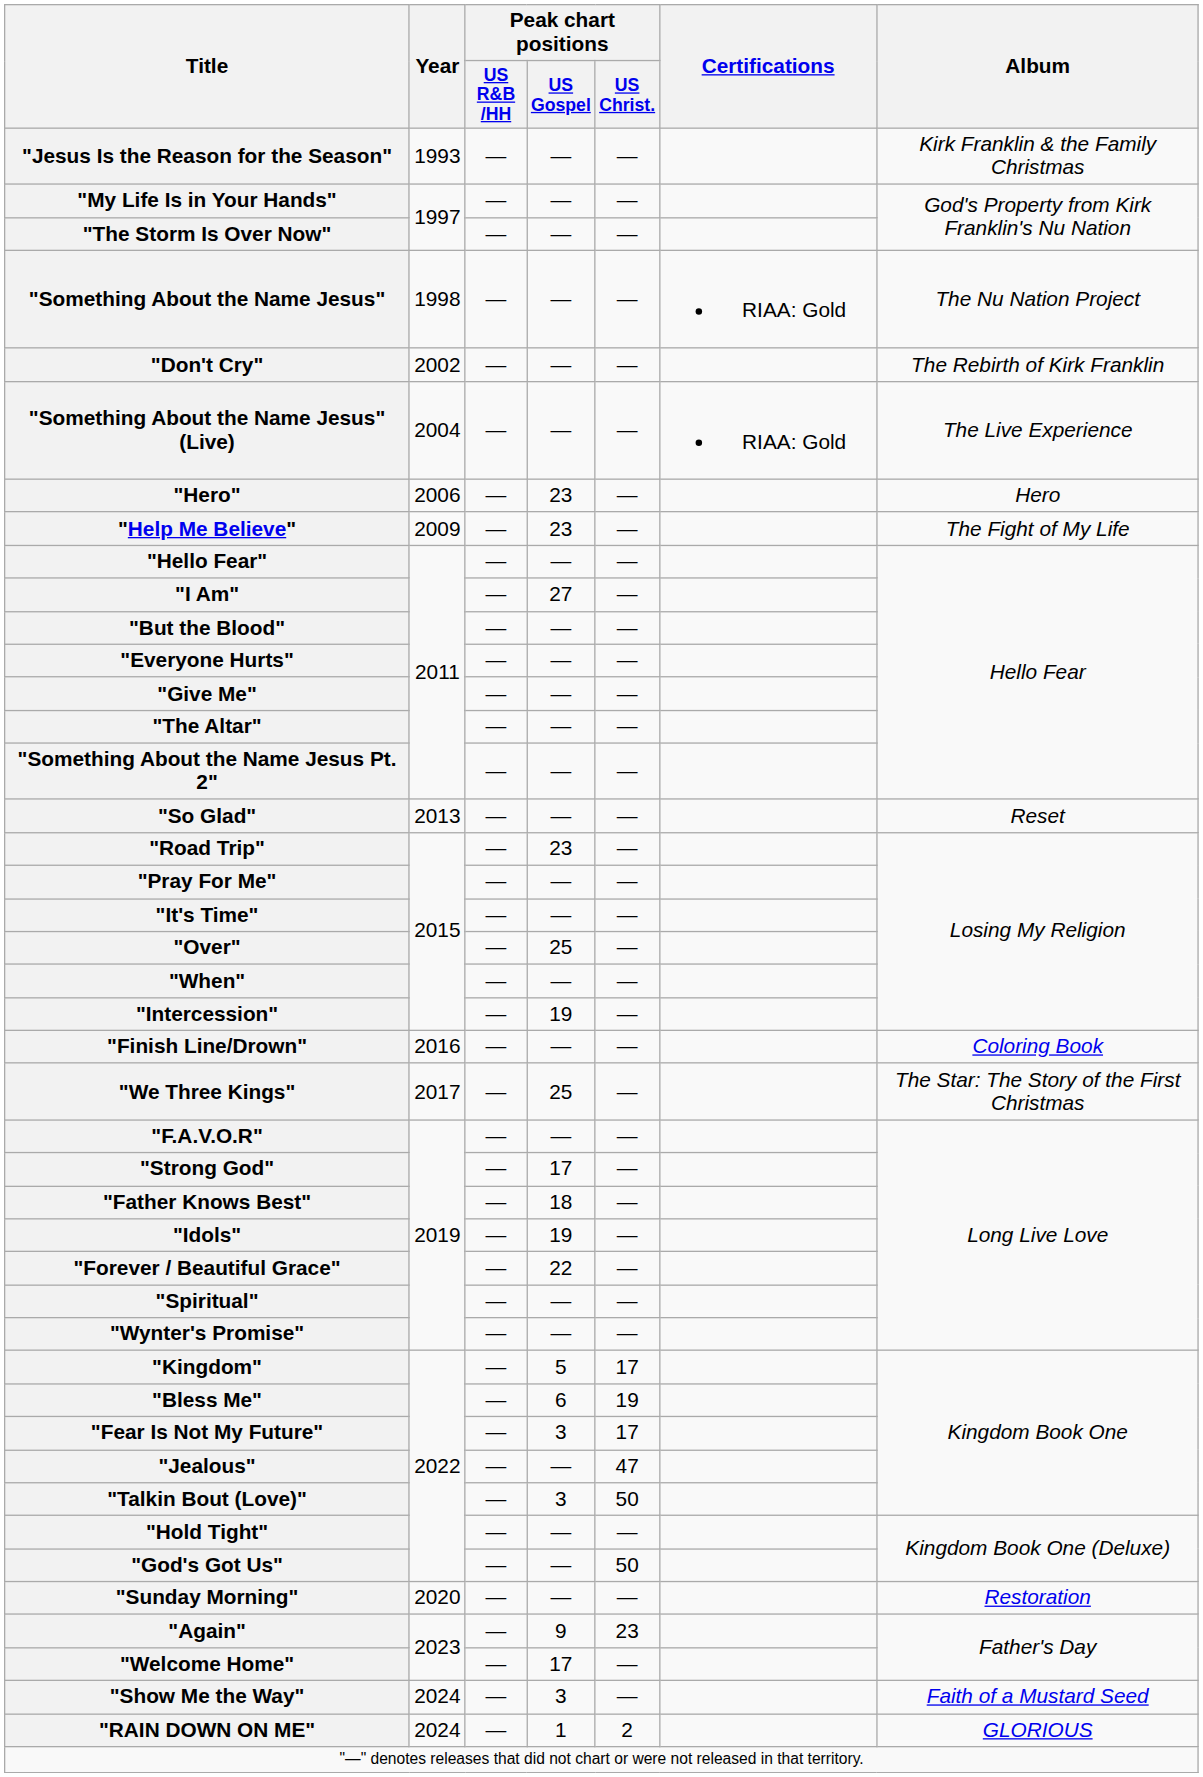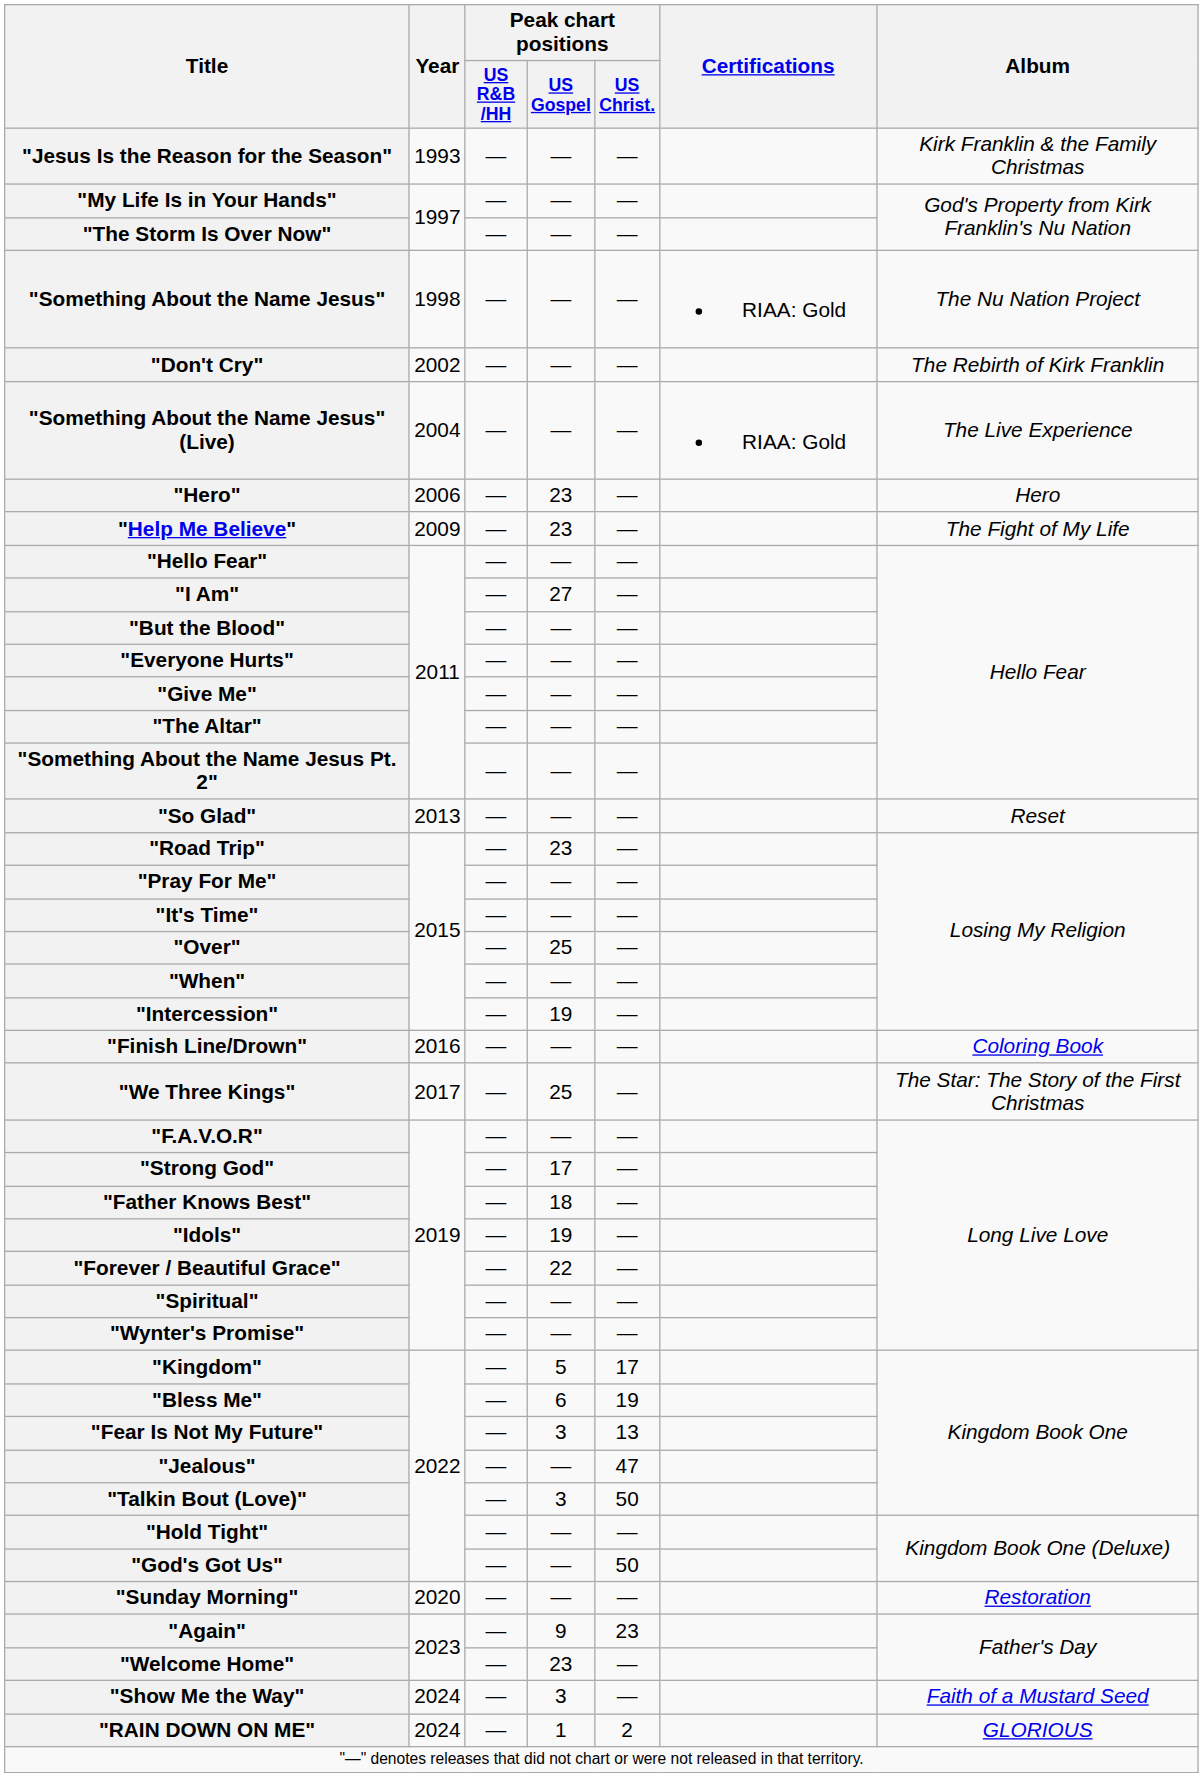"Fear Is Not My Future" | Peak chart positions / US Christ.: 17 -> 13
"Welcome Home" | Peak chart positions / US Gospel: 17 -> 23
